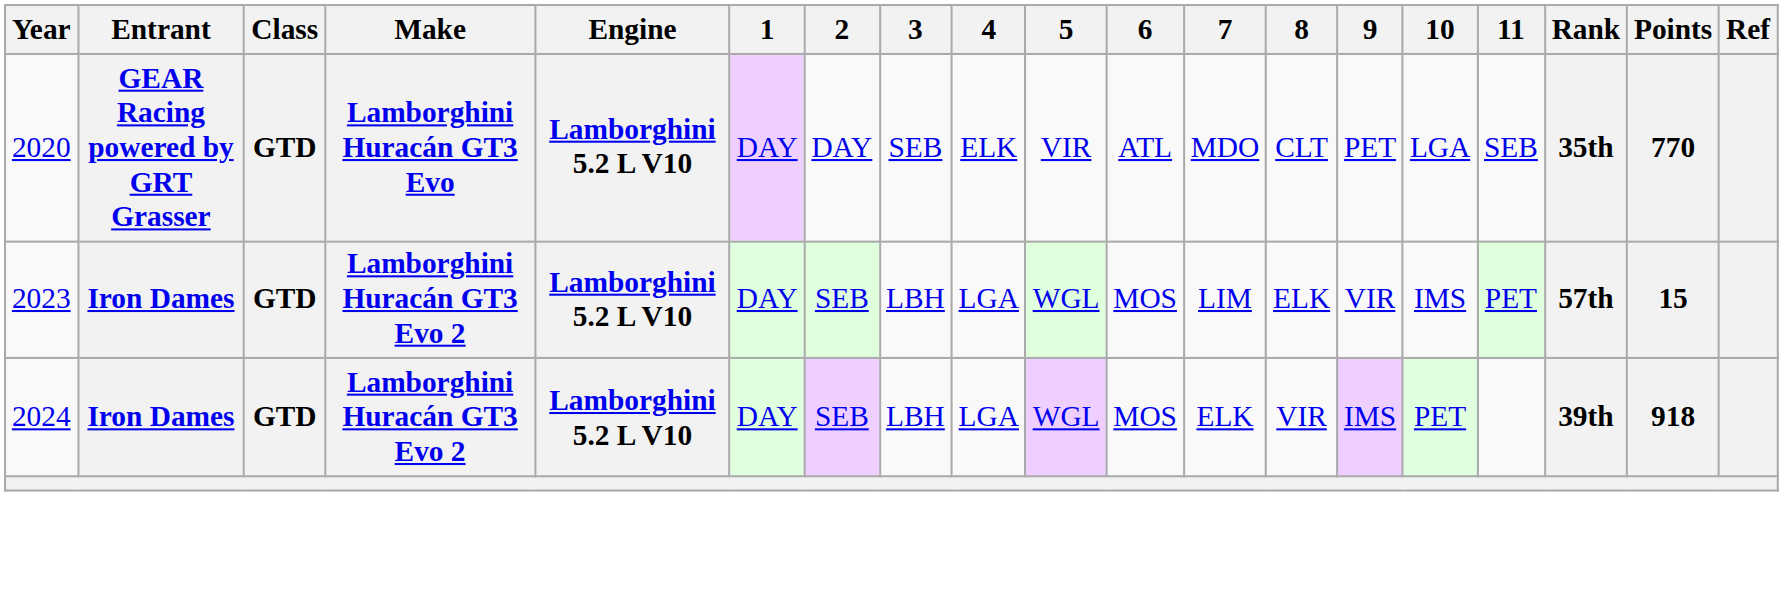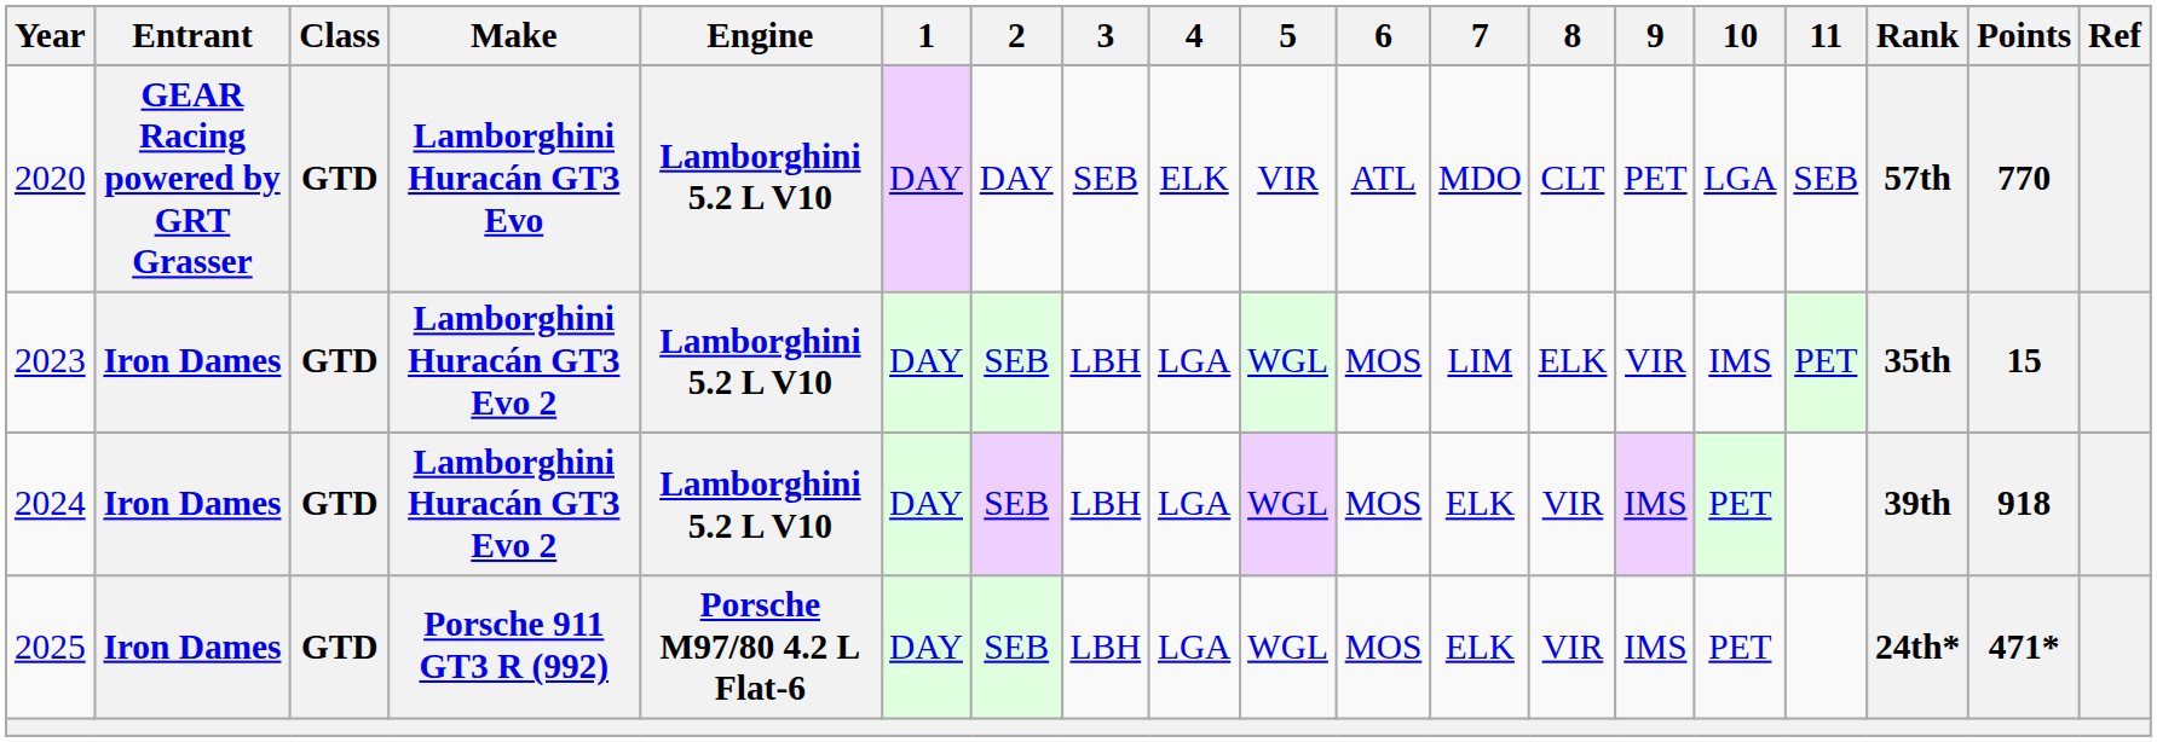2020 | Rank: 35th -> 57th
2023 | Rank: 57th -> 35th
+ row: 2025 | Iron Dames | GTD | Porsche 911 GT3 R (992) | Porsche M97/80 4.2 L Flat-6 | DAY | SEB | LBH | LGA | WGL | MOS | ELK | VIR | IMS | PET | 24th* | 471*
